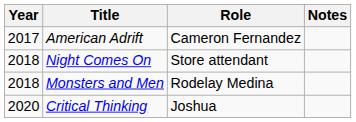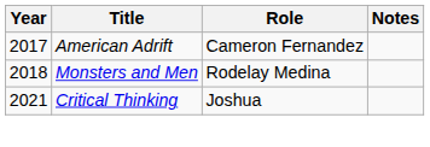- row: 2018 | Night Comes On | Store attendant
Critical Thinking | Year: 2020 -> 2021
